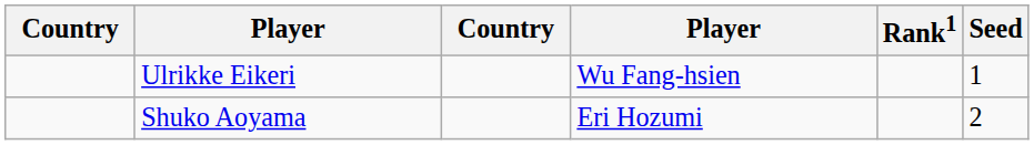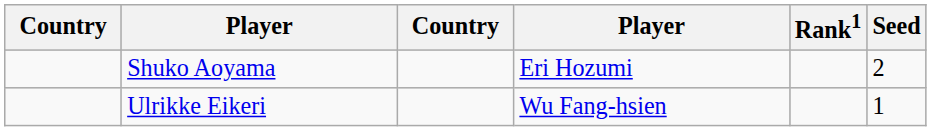rows swapped: Ulrikke Eikeri <-> Shuko Aoyama
